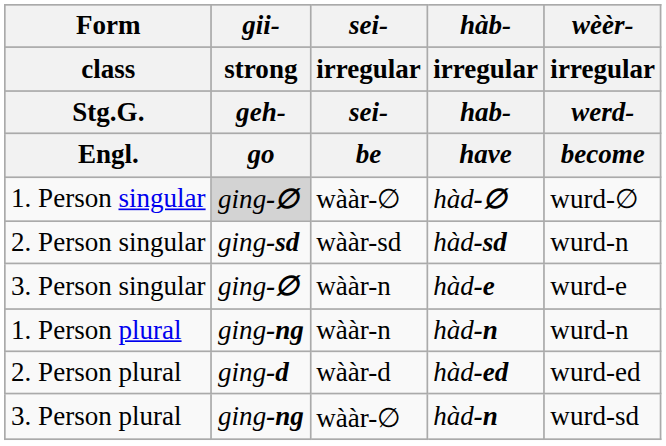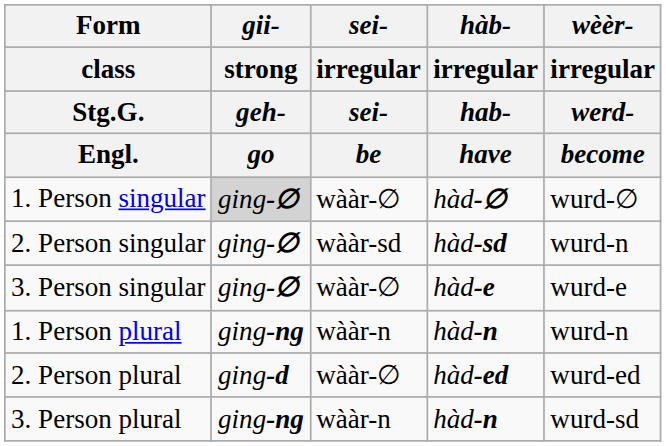2. Person singular | gii- / strong / geh- / go: ging-sd -> ging-∅
3. Person singular | sei- / irregular / sei- / be: wààr-n -> wààr-∅
2. Person plural | sei- / irregular / sei- / be: wààr-d -> wààr-∅
3. Person plural | sei- / irregular / sei- / be: wààr-∅ -> wààr-n
